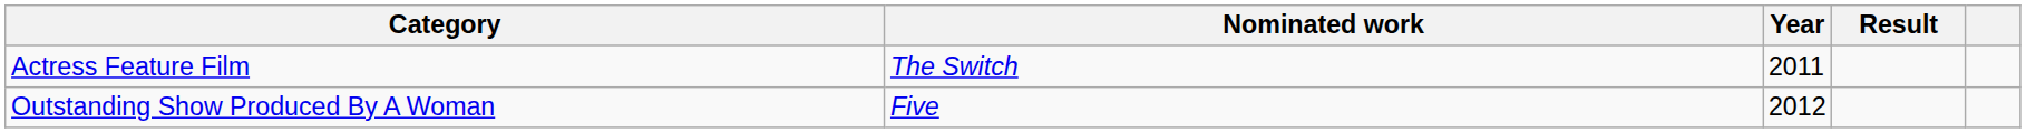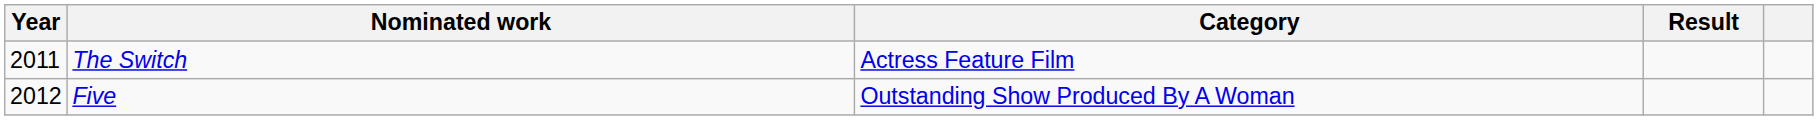columns swapped: Year <-> Category
